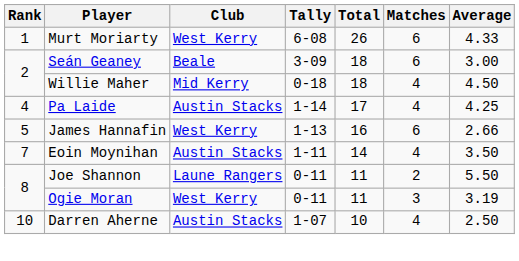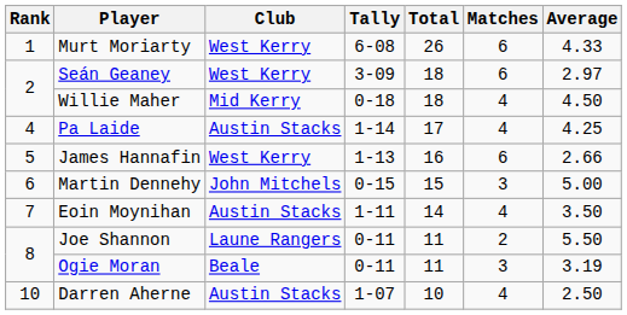Seán Geaney | Club: Beale -> West Kerry
Seán Geaney | Average: 3.00 -> 2.97
+ row: 6 | Martin Dennehy | John Mitchels | 0-15 | 15 | 3 | 5.00
Ogie Moran | Club: West Kerry -> Beale
